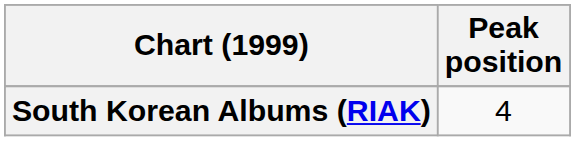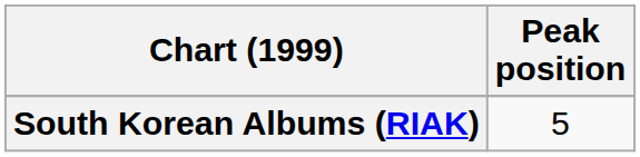South Korean Albums (RIAK) | Peak position: 4 -> 5
